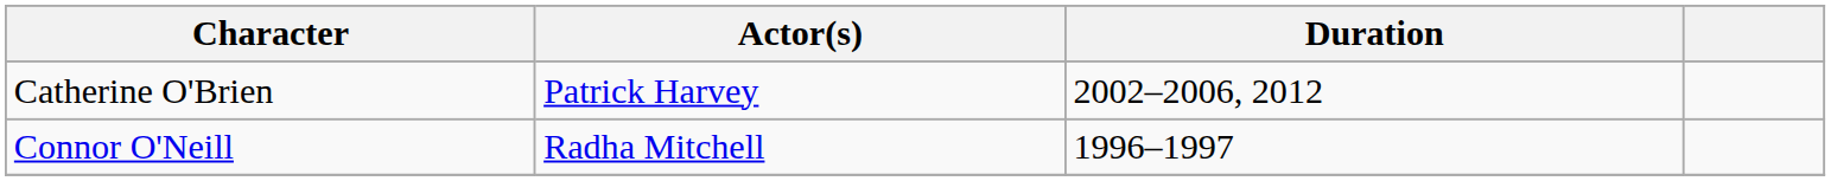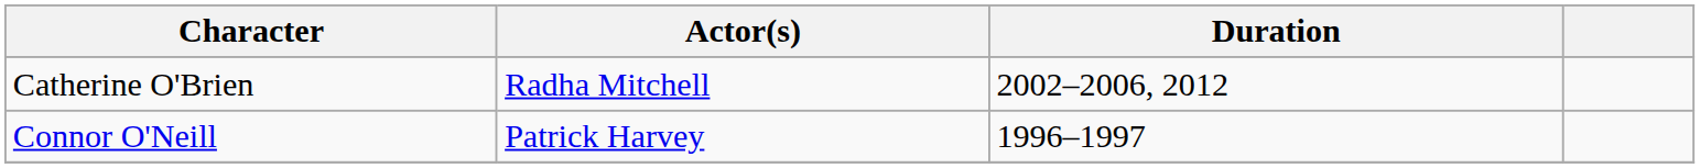Catherine O'Brien | Actor(s): Patrick Harvey -> Radha Mitchell
Connor O'Neill | Actor(s): Radha Mitchell -> Patrick Harvey
